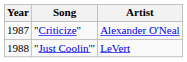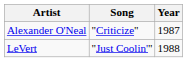columns swapped: Year <-> Artist
